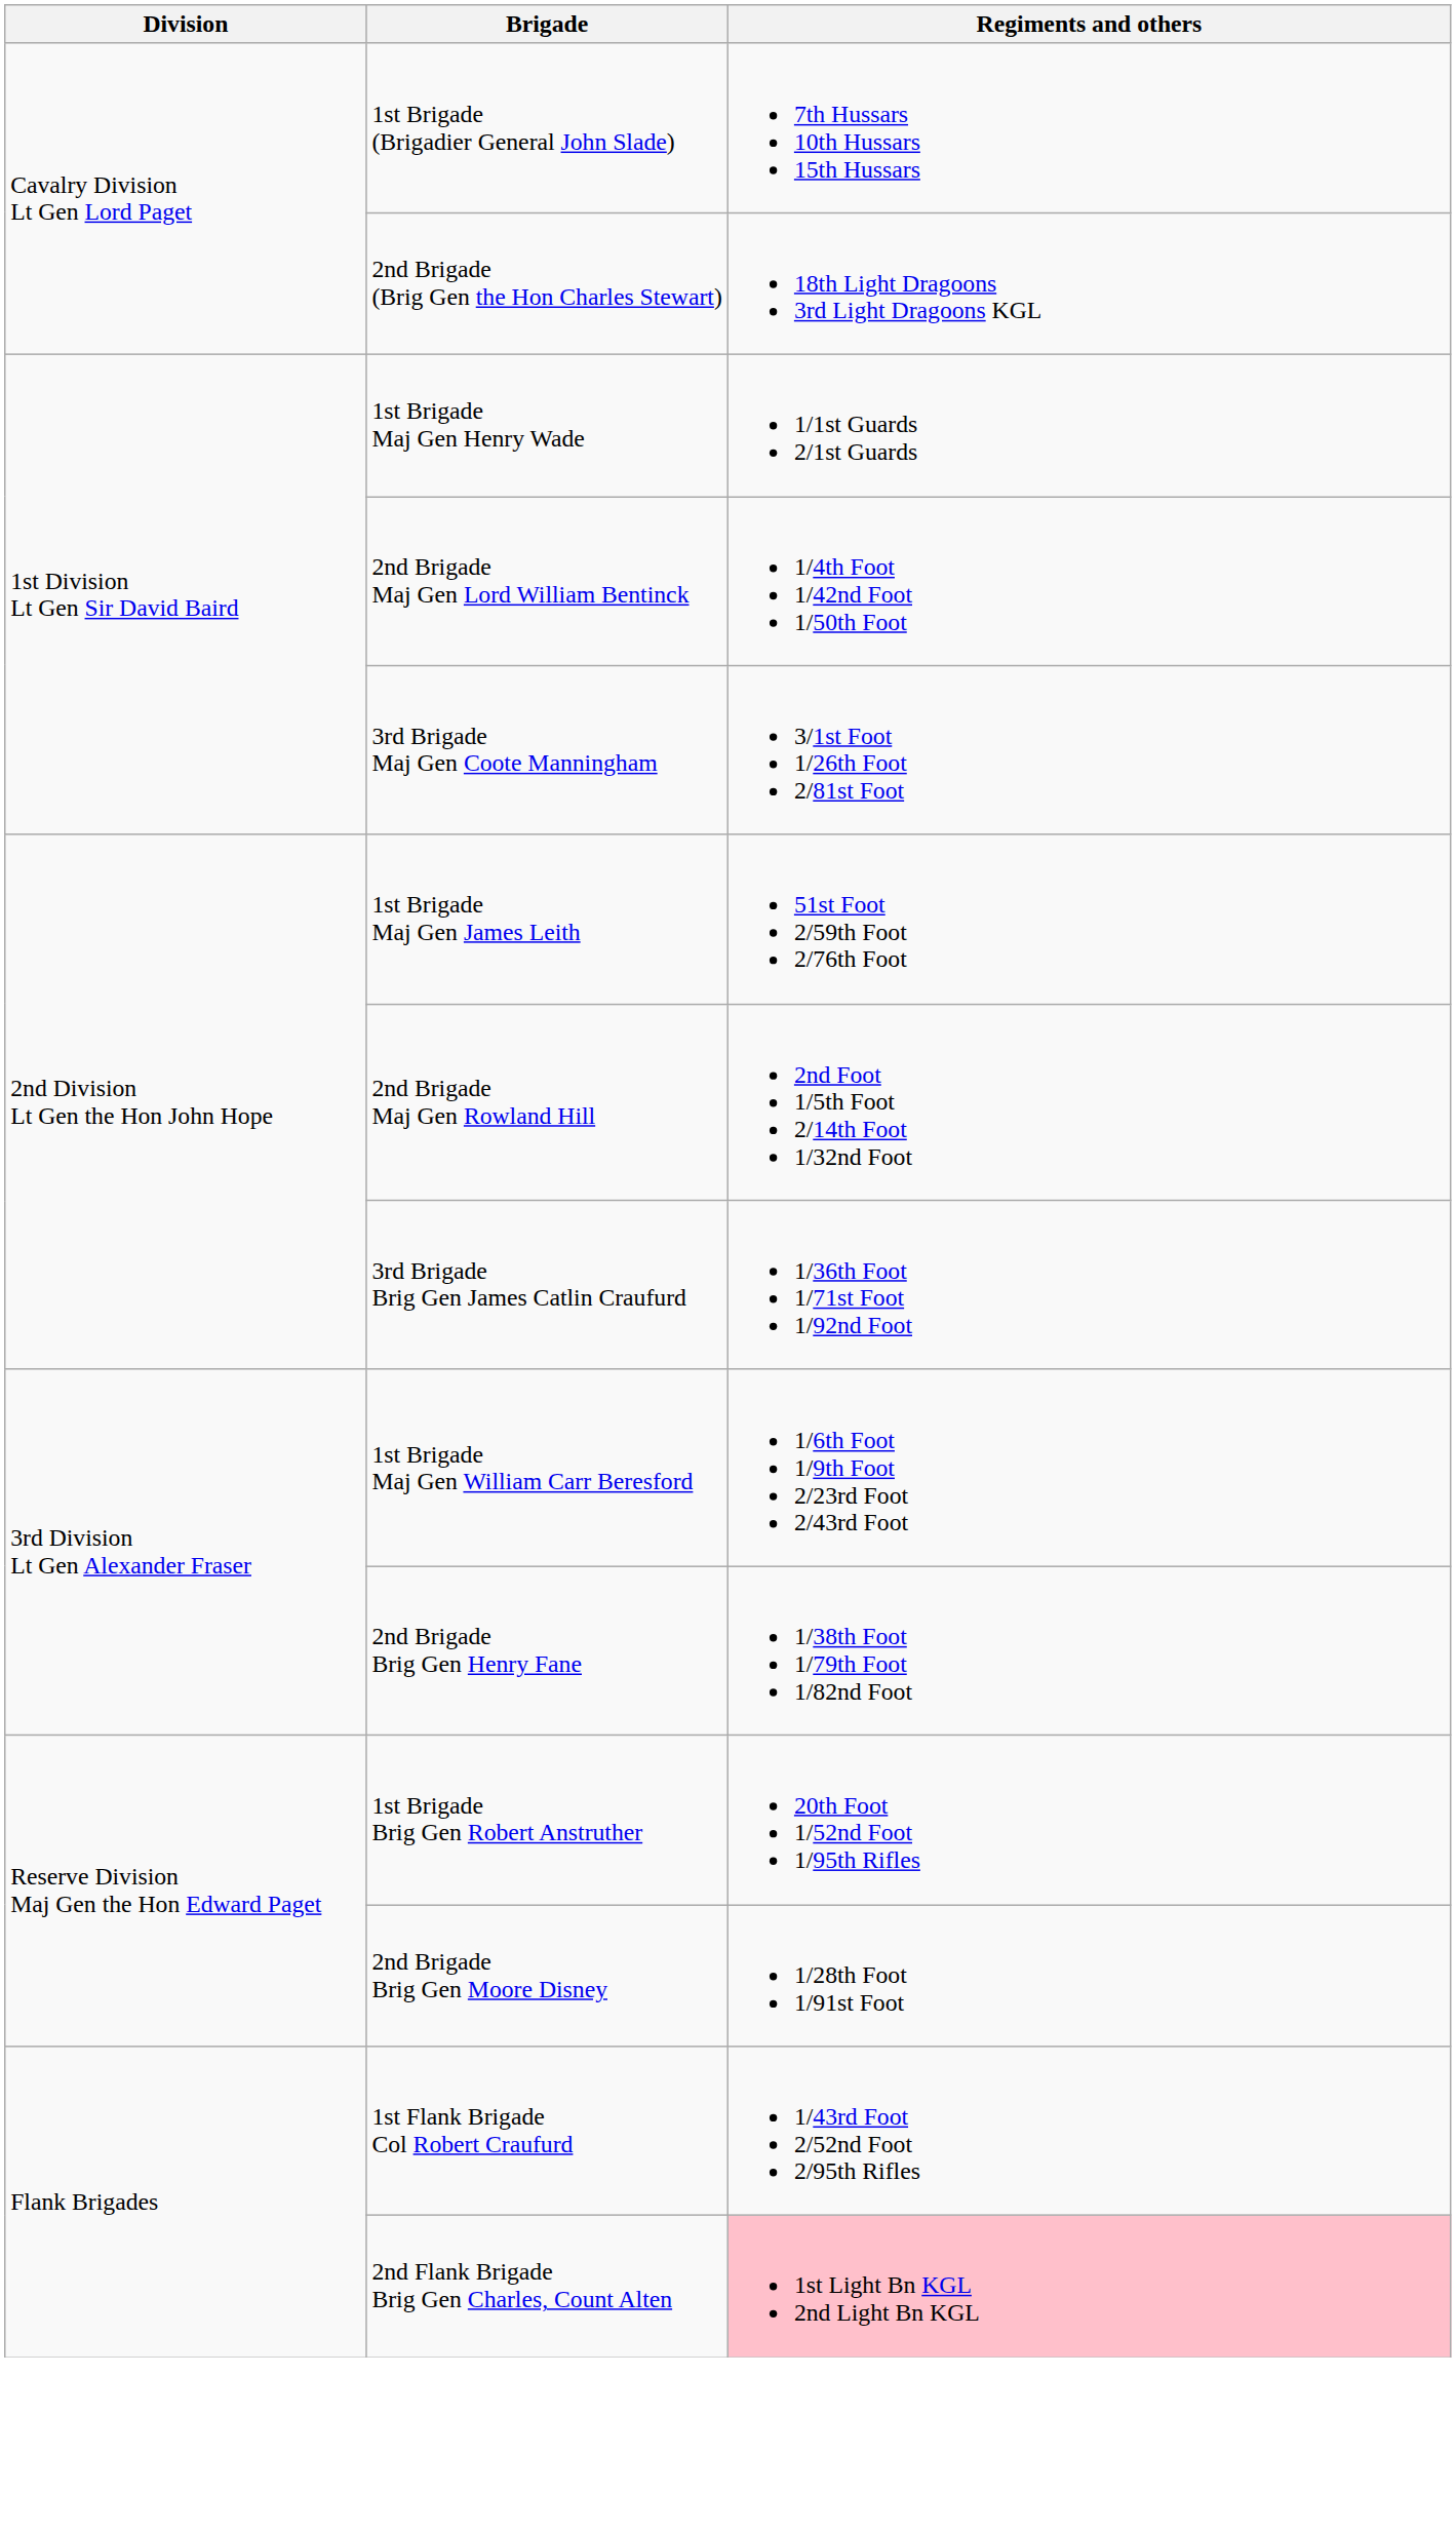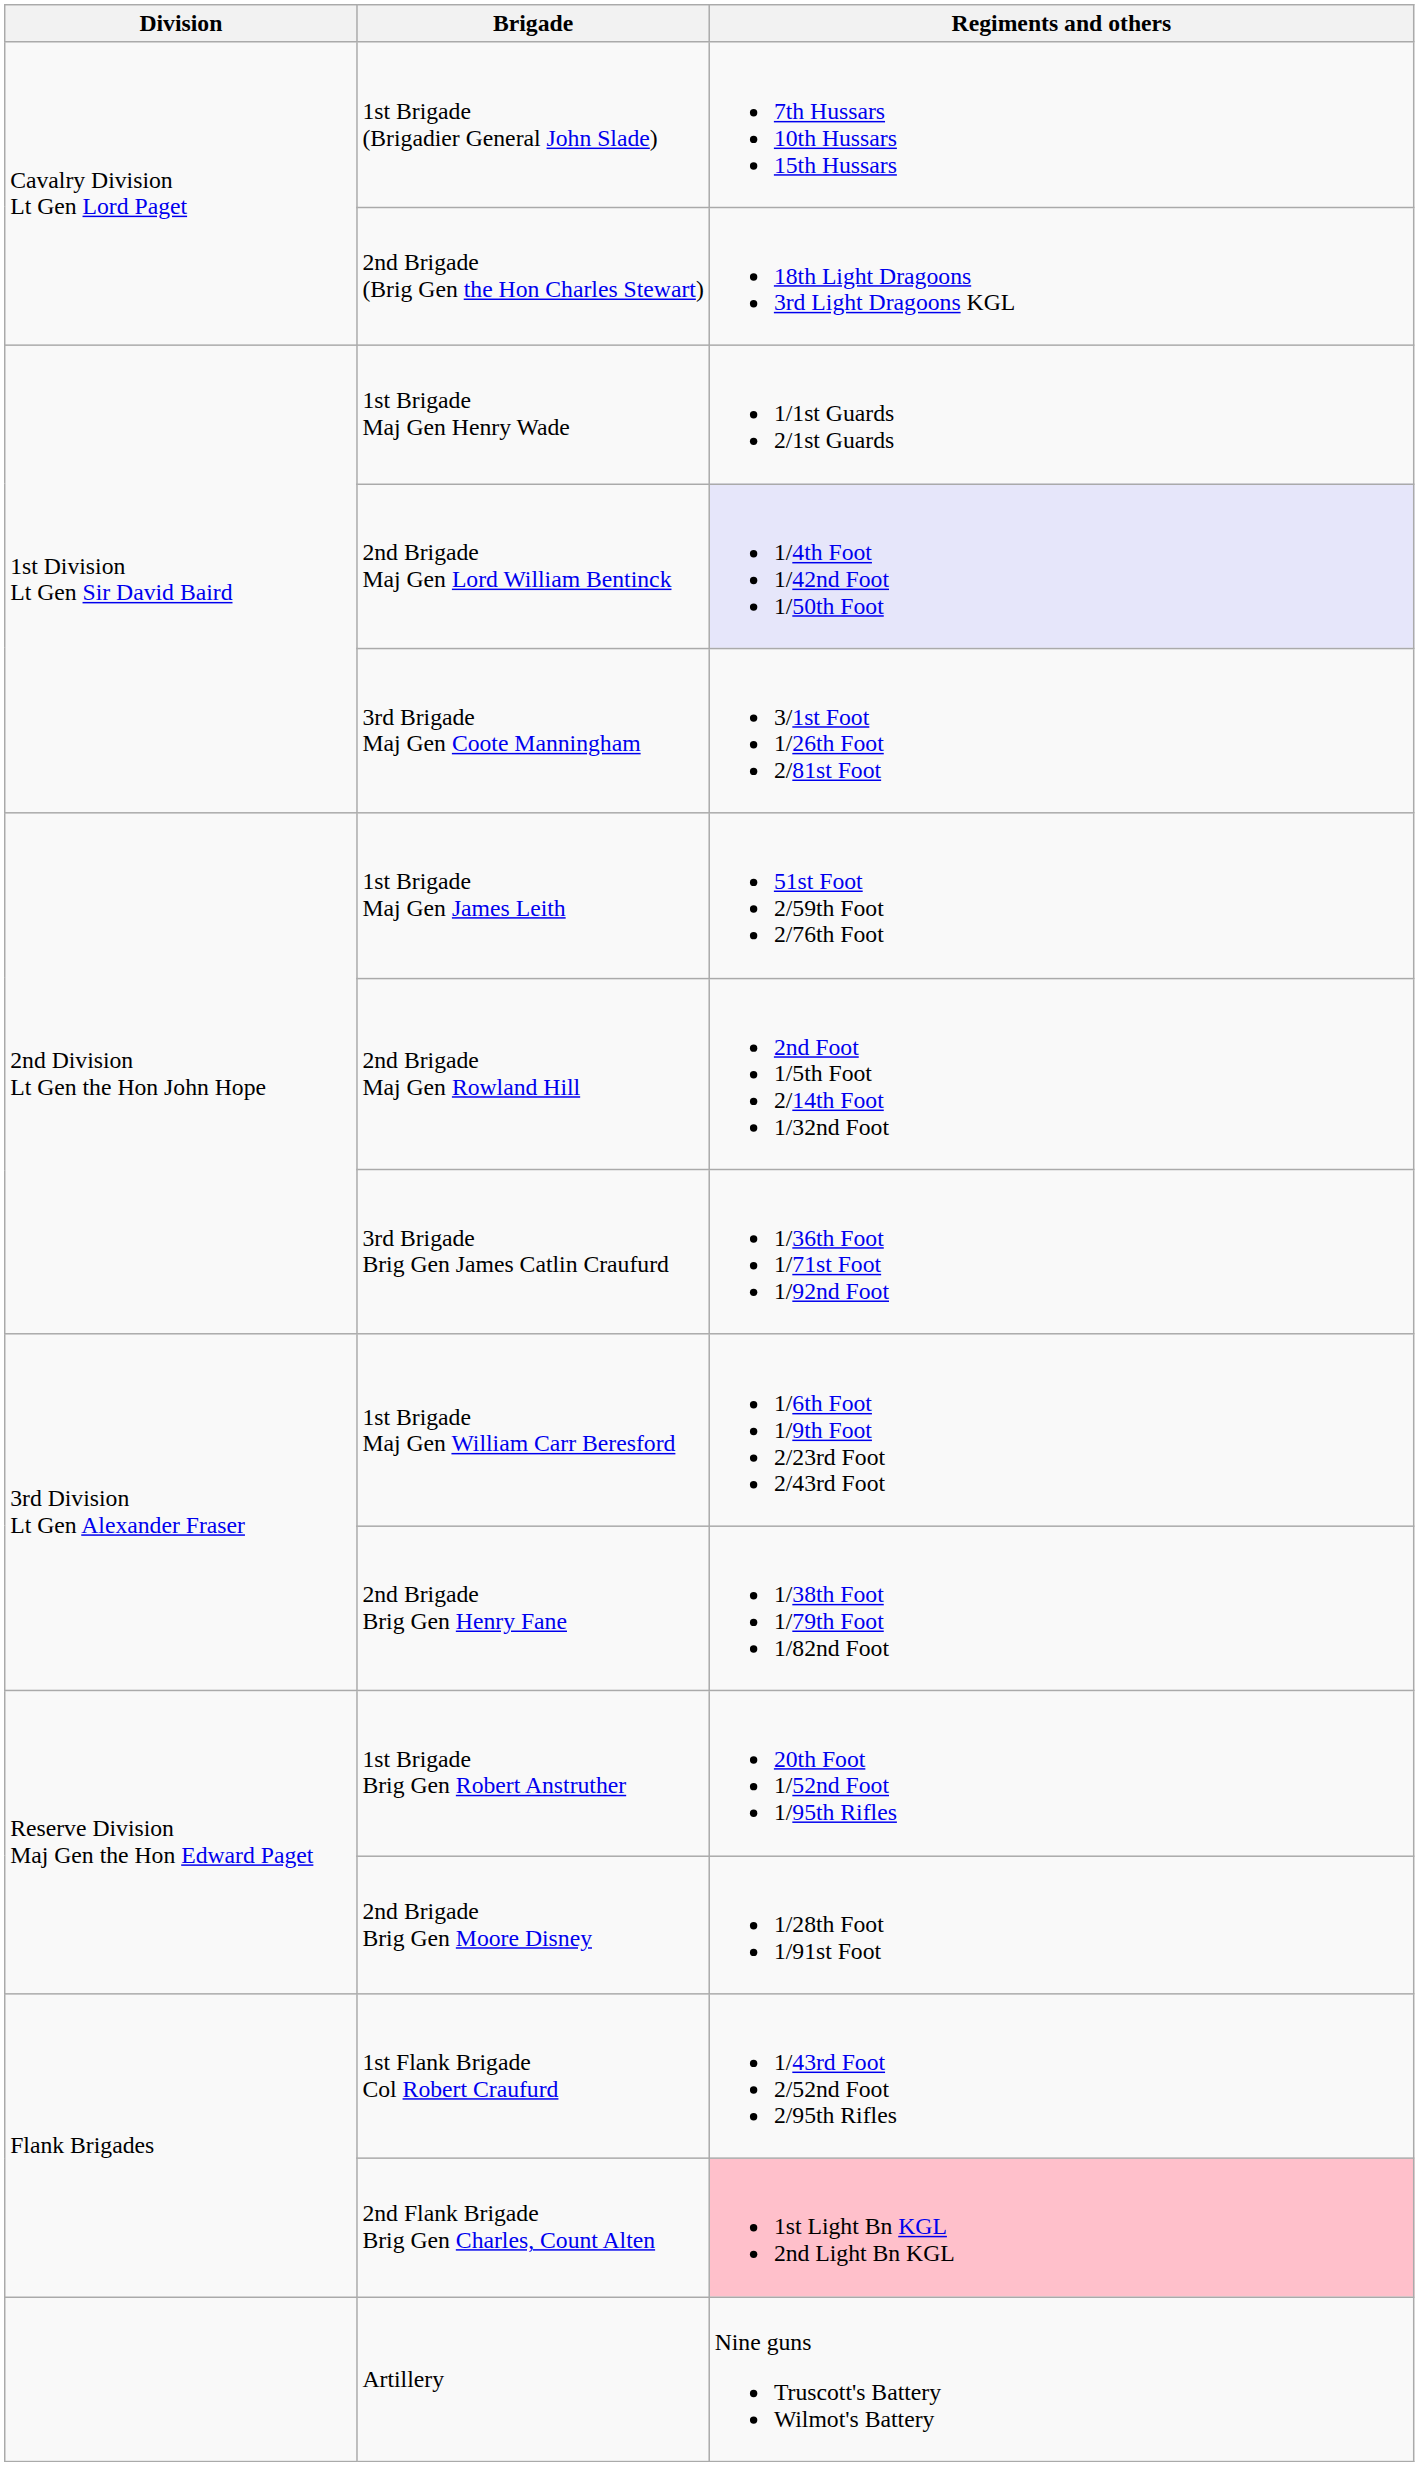2nd Brigade Maj Gen Lord William Bentinck | Regiments and others: no background -> lavender background
+ row: Artillery | Nine guns Truscott's Battery Wilmot's Battery
